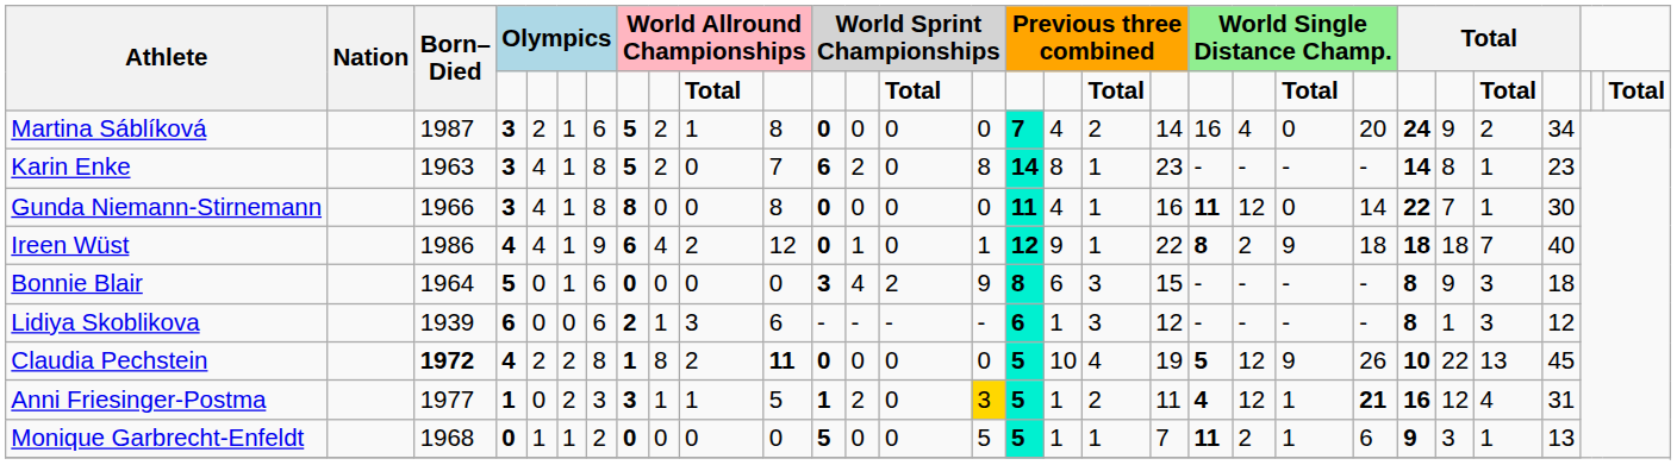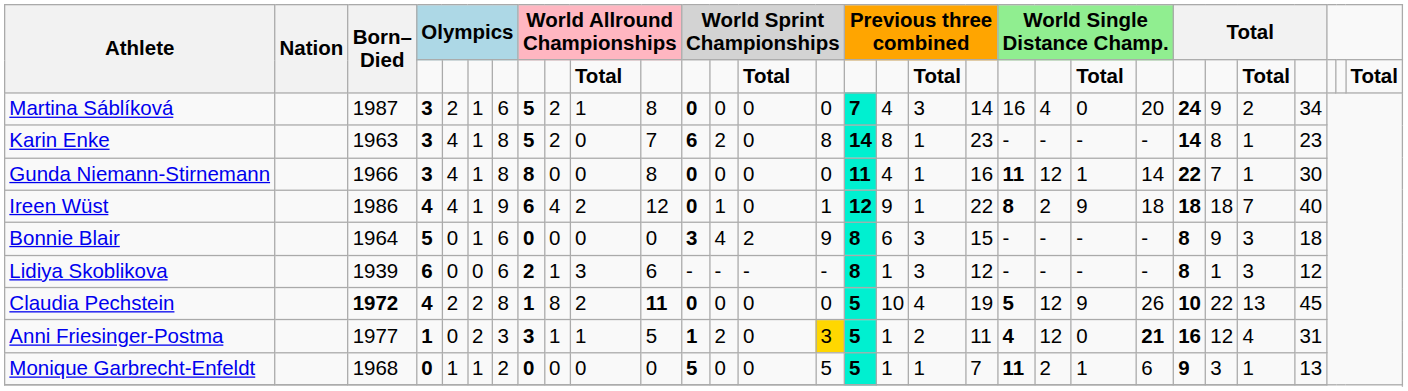Martina Sáblíková | column 18: 2 -> 3
Gunda Niemann-Stirnemann | column 22: 0 -> 1
Lidiya Skoblikova | column 16: 6 -> 8
Anni Friesinger-Postma | column 22: 1 -> 0
